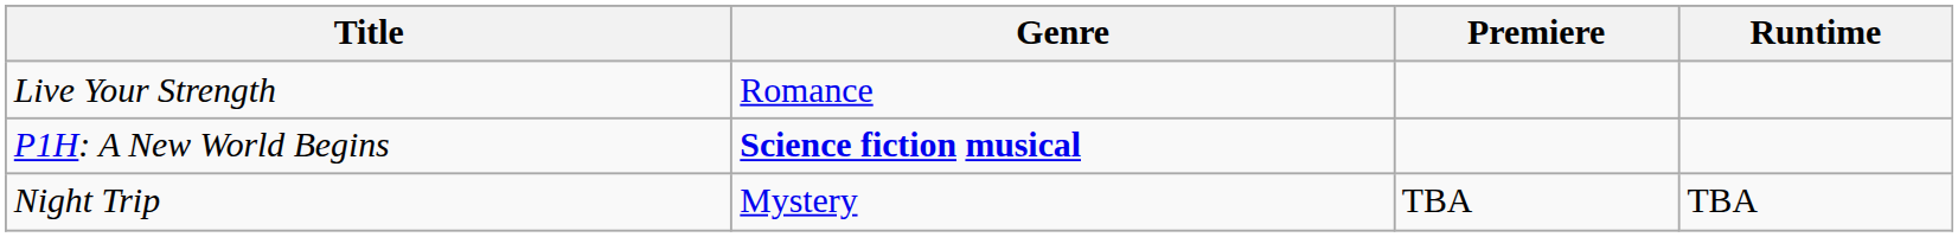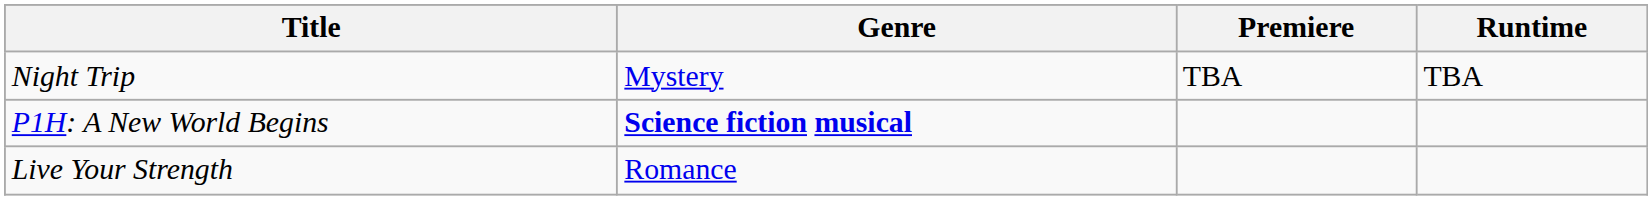rows swapped: Live Your Strength <-> Night Trip
